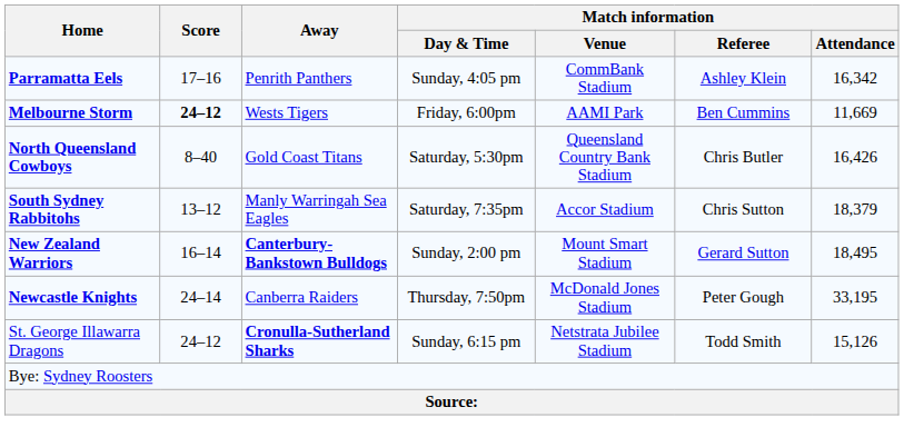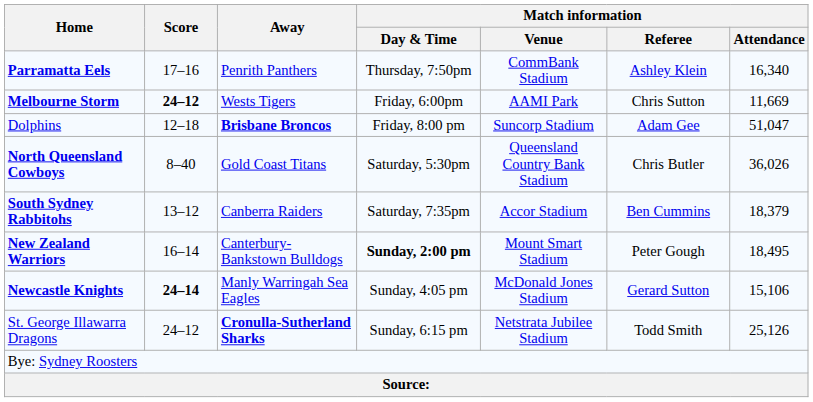Parramatta Eels | Match information / Day & Time: Sunday, 4:05 pm -> Thursday, 7:50pm
Parramatta Eels | Match information / Attendance: 16,342 -> 16,340
Melbourne Storm | Match information / Referee: Ben Cummins -> Chris Sutton
+ row: Dolphins | 12–18 | Brisbane Broncos | Friday, 8:00 pm | Suncorp Stadium | Adam Gee | 51,047
North Queensland Cowboys | Match information / Attendance: 16,426 -> 36,026
South Sydney Rabbitohs | Away: Manly Warringah Sea Eagles -> Canberra Raiders
South Sydney Rabbitohs | Match information / Referee: Chris Sutton -> Ben Cummins
New Zealand Warriors | Away: bold -> normal
New Zealand Warriors | Match information / Day & Time: normal -> bold
New Zealand Warriors | Match information / Referee: Gerard Sutton -> Peter Gough
Newcastle Knights | Score: normal -> bold
Newcastle Knights | Away: Canberra Raiders -> Manly Warringah Sea Eagles
Newcastle Knights | Match information / Day & Time: Thursday, 7:50pm -> Sunday, 4:05 pm
Newcastle Knights | Match information / Referee: Peter Gough -> Gerard Sutton
Newcastle Knights | Match information / Attendance: 33,195 -> 15,106
St. George Illawarra Dragons | Match information / Attendance: 15,126 -> 25,126
